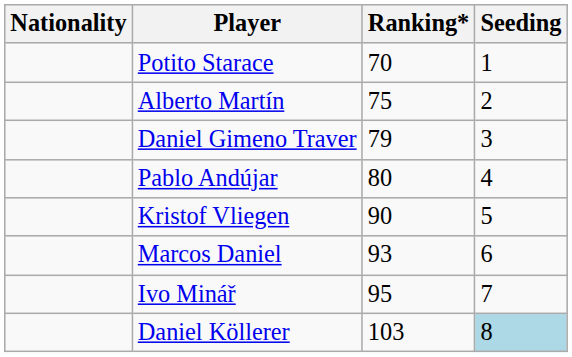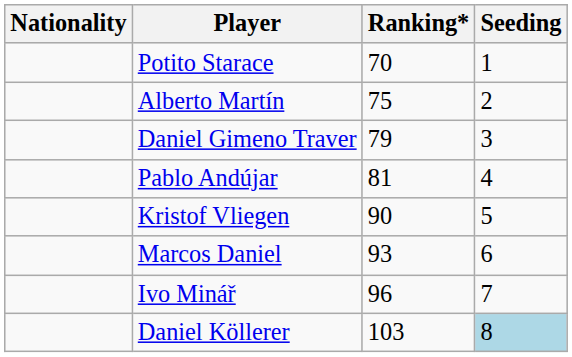Pablo Andújar | Ranking*: 80 -> 81
Ivo Minář | Ranking*: 95 -> 96
